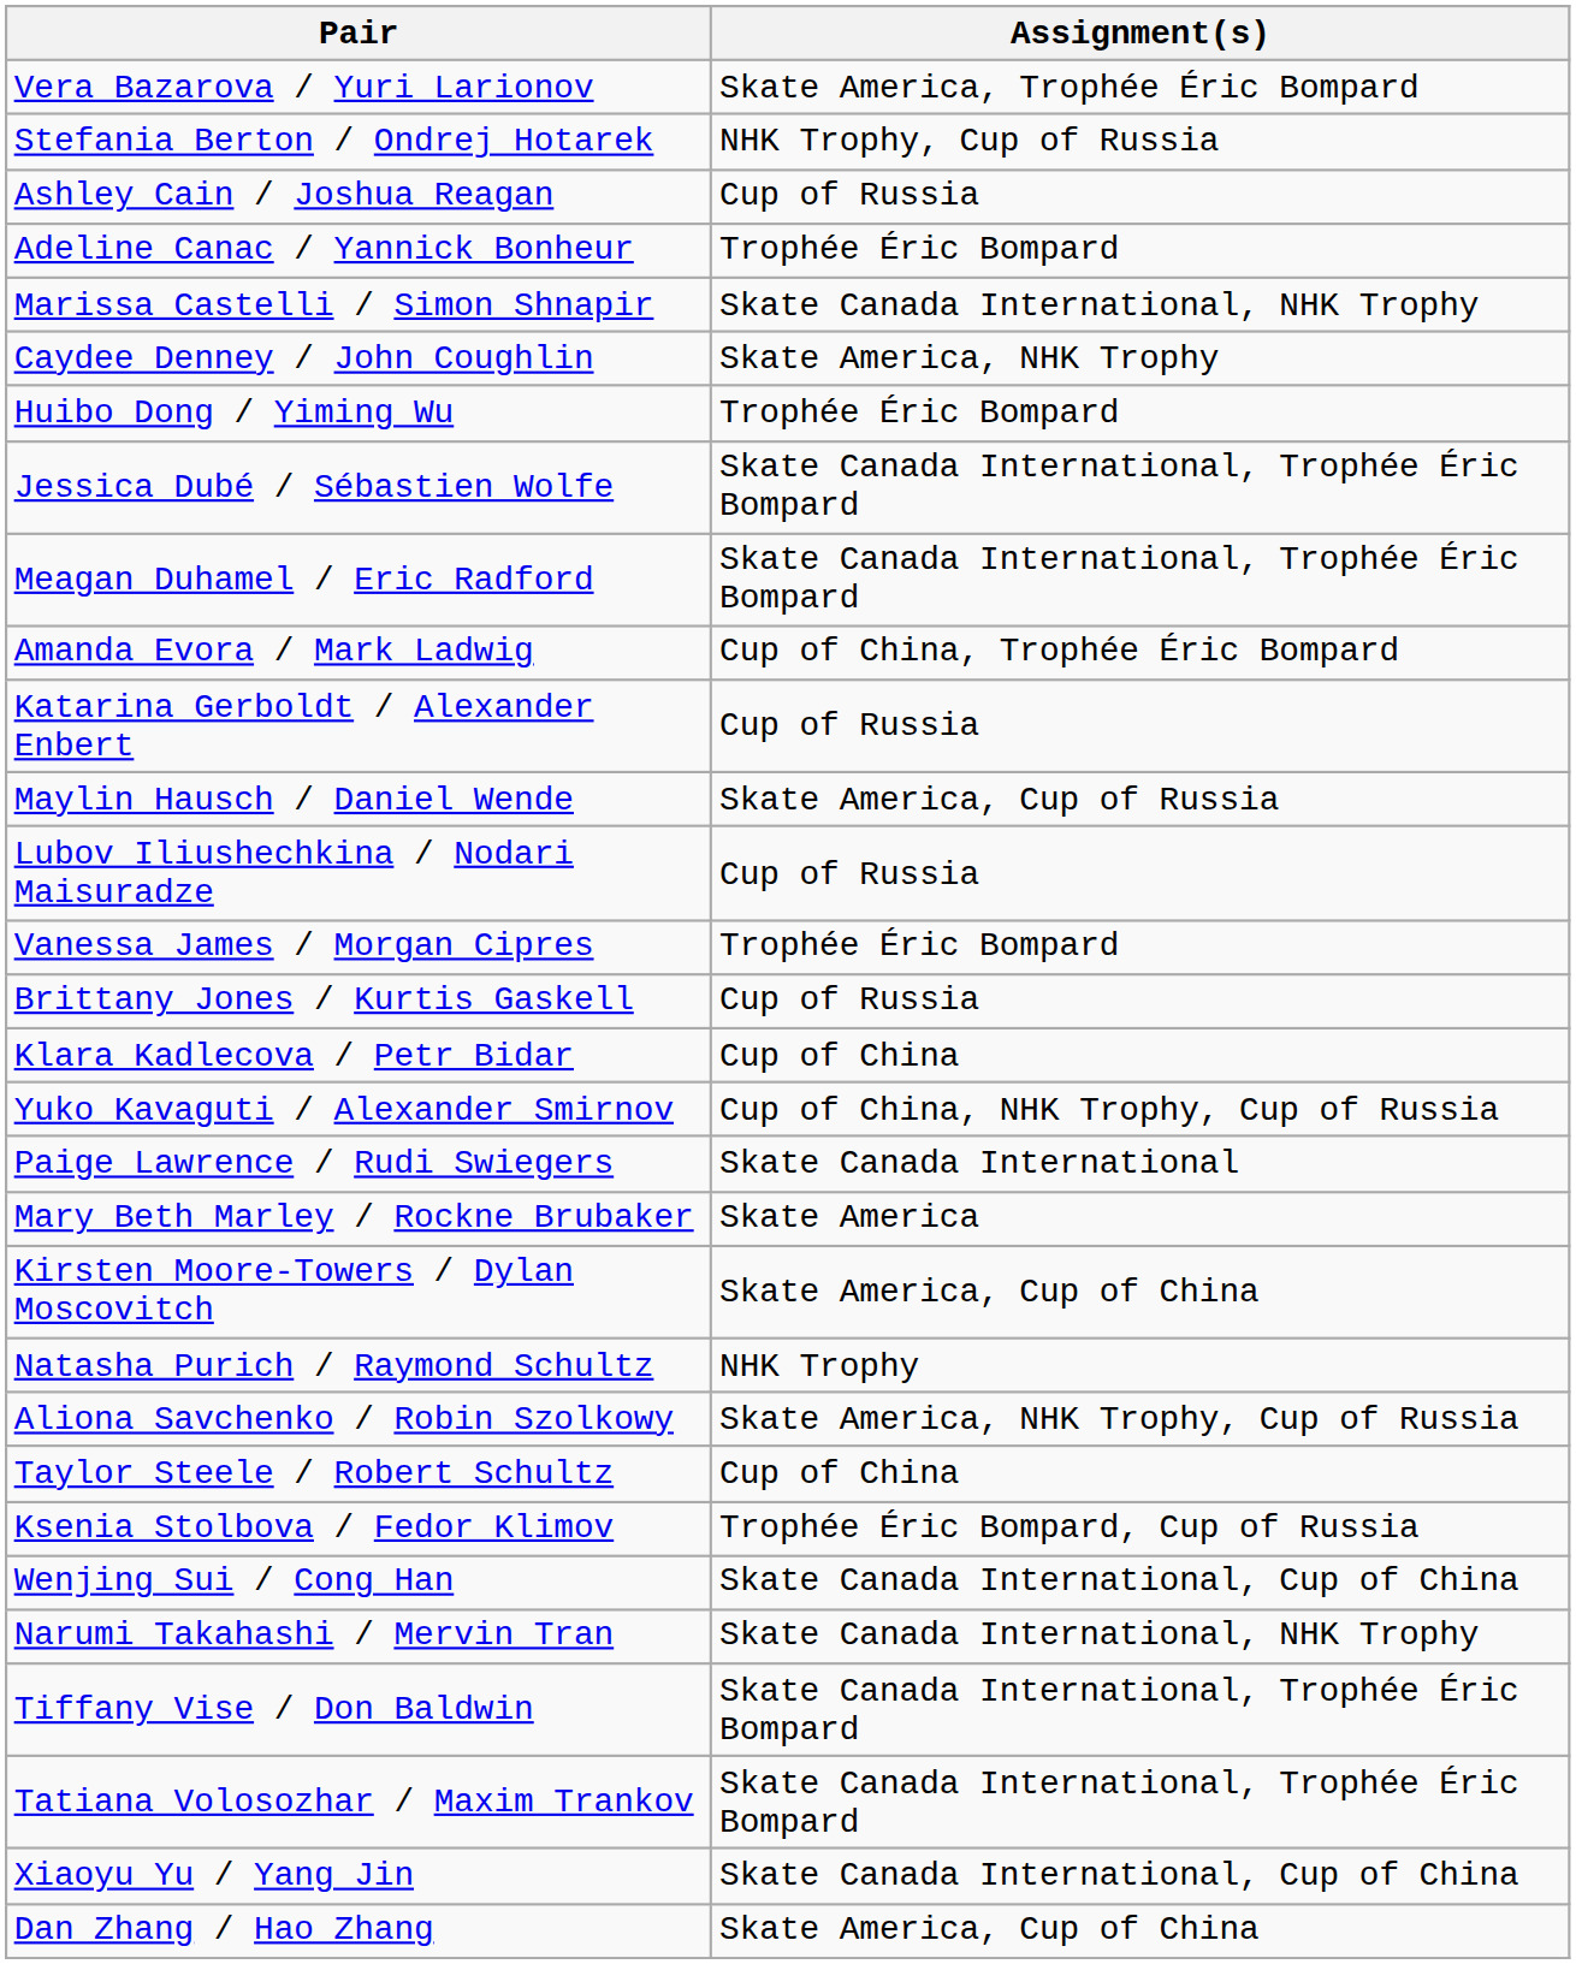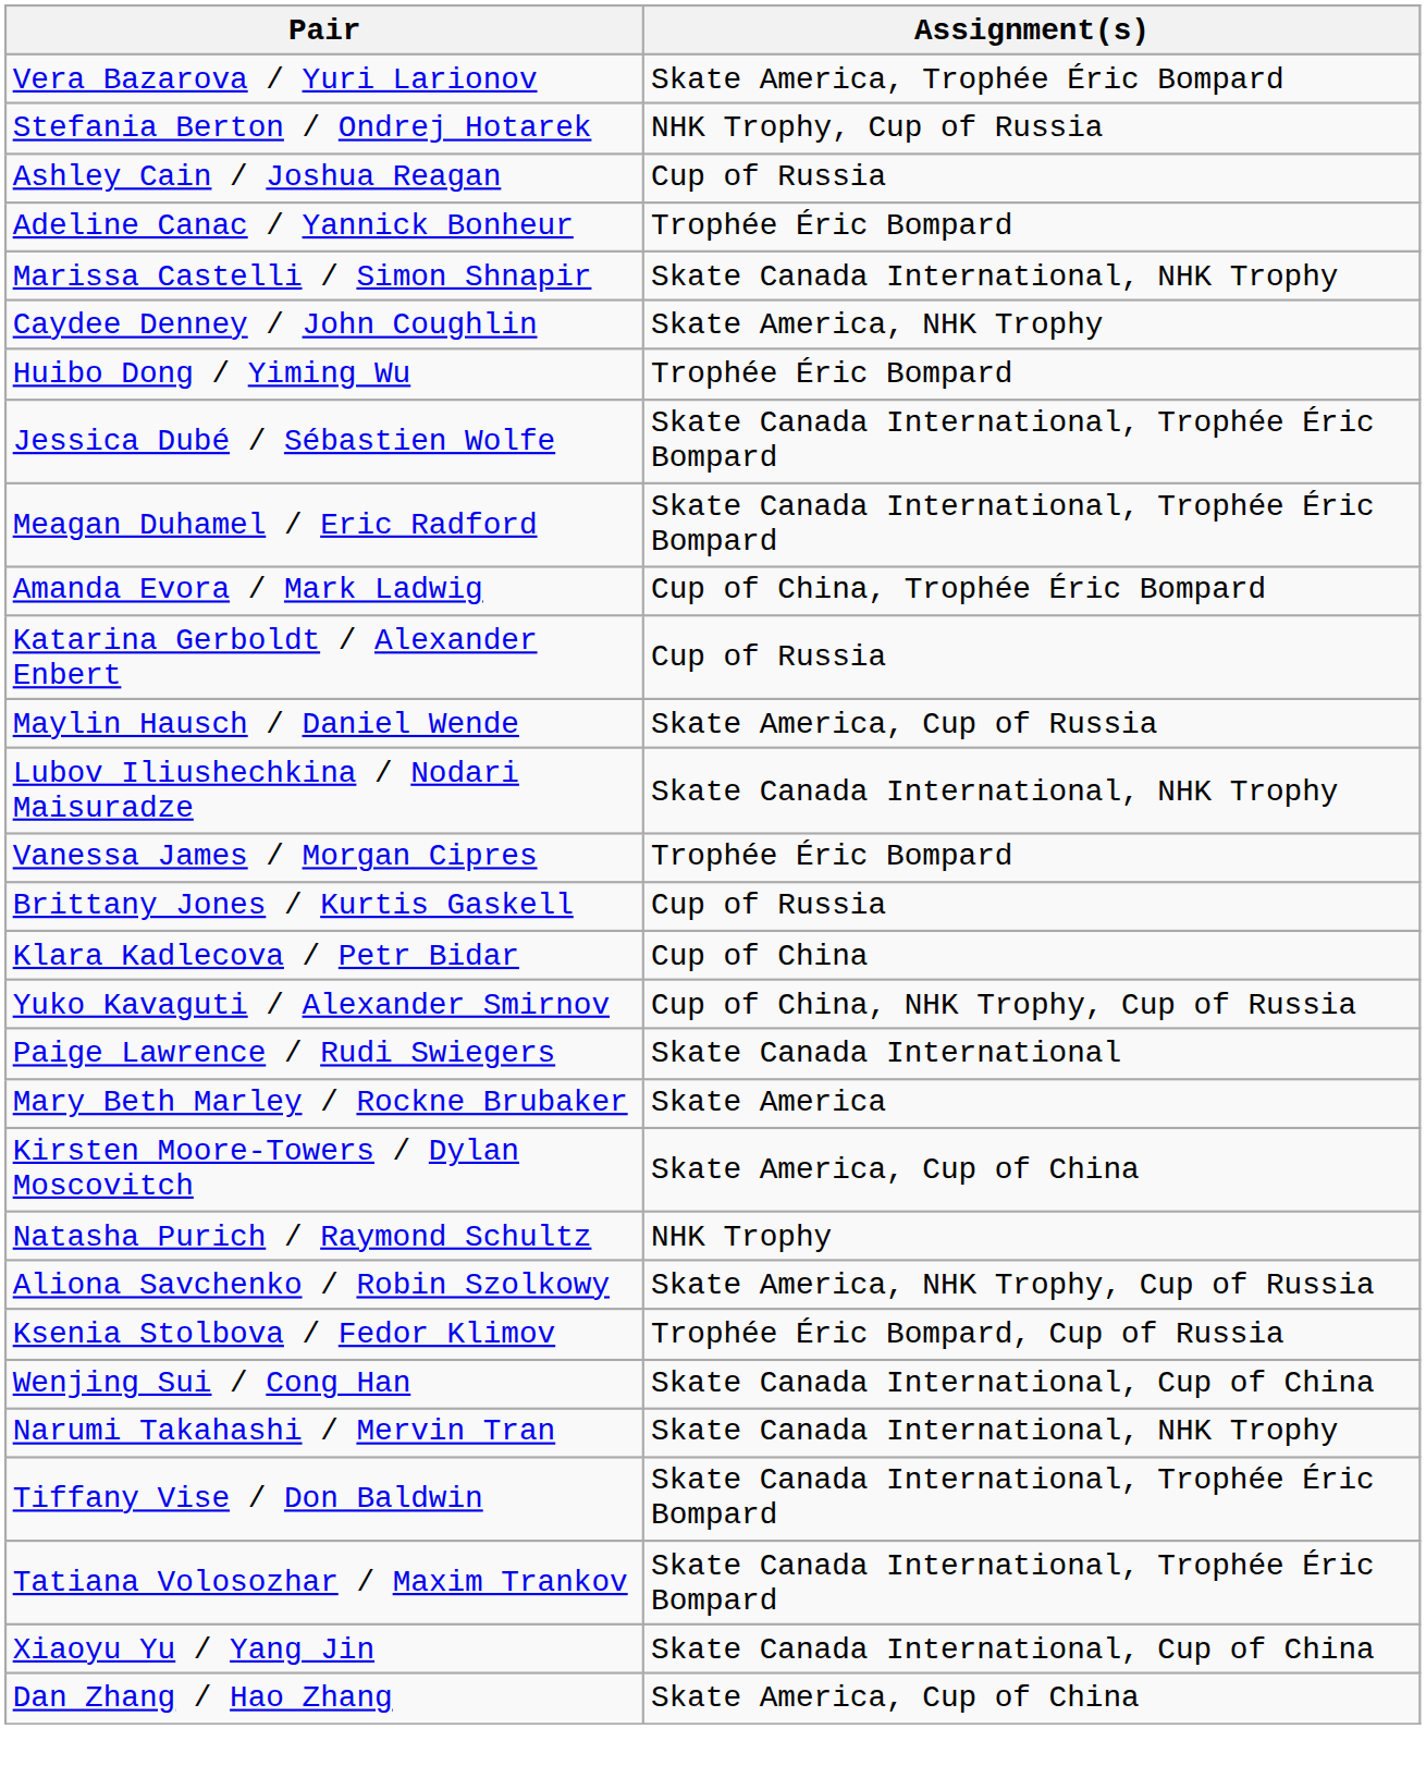Lubov Iliushechkina / Nodari Maisuradze | Assignment(s): Cup of Russia -> Skate Canada International, NHK Trophy
- row: Taylor Steele / Robert Schultz | Cup of China
